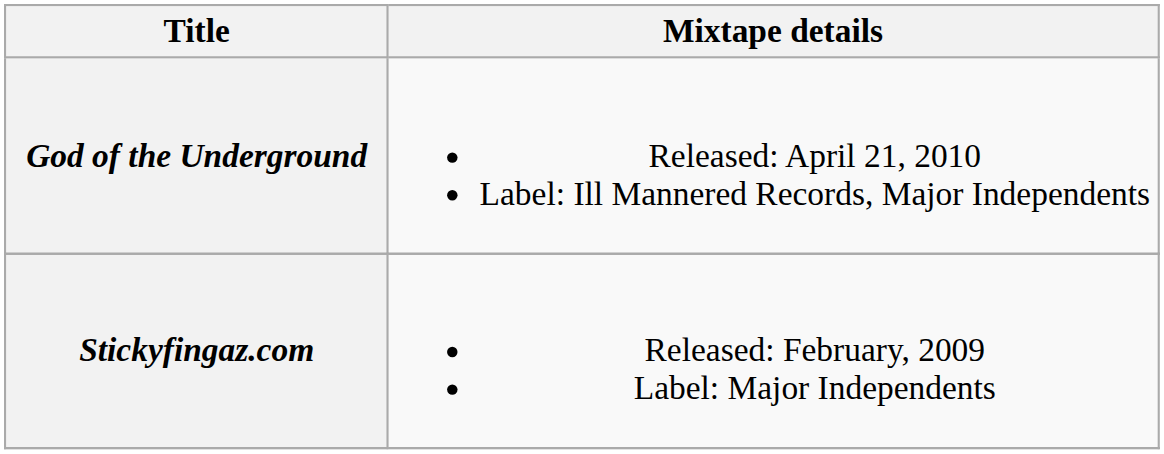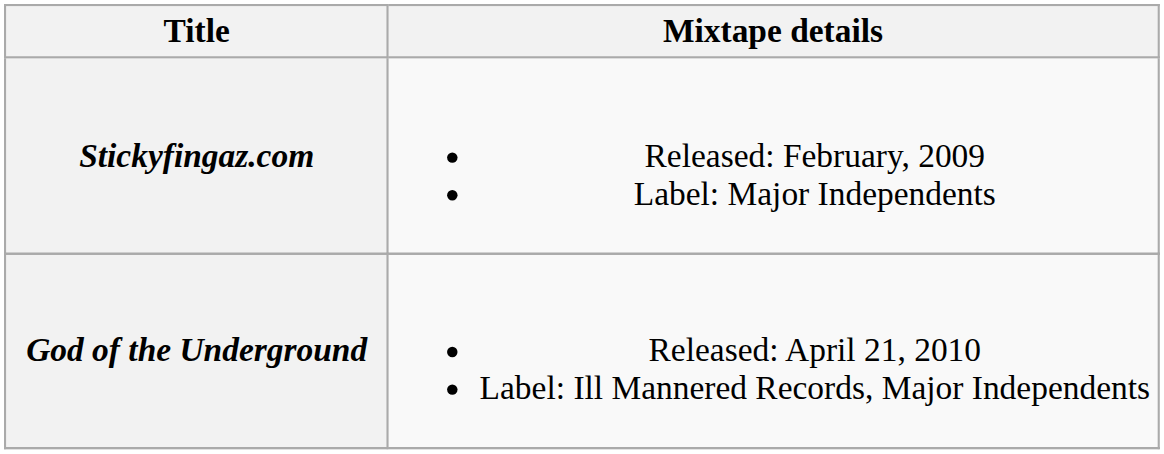rows swapped: Stickyfingaz.com <-> God of the Underground
